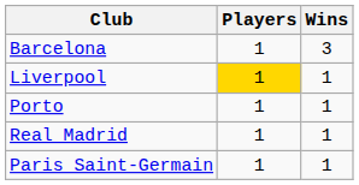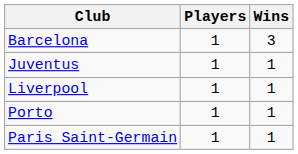+ row: Juventus | 1 | 1
Liverpool | Players: gold background -> no background
- row: Real Madrid | 1 | 1
